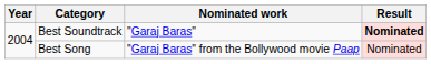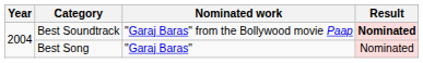Best Soundtrack | Nominated work: "Garaj Baras" -> "Garaj Baras" from the Bollywood movie Paap
Best Song | Nominated work: "Garaj Baras" from the Bollywood movie Paap -> "Garaj Baras"
